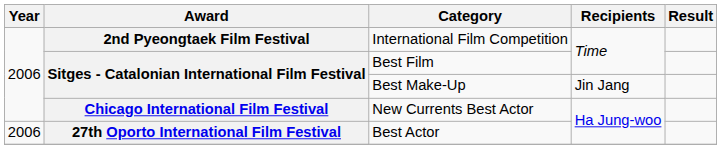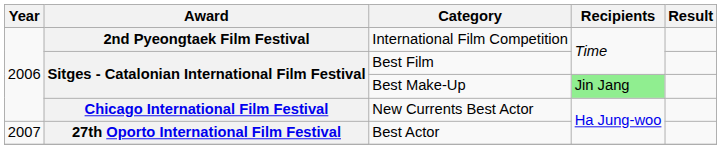Best Make-Up | Recipients: no background -> lightgreen background
Best Actor | Year: 2006 -> 2007
